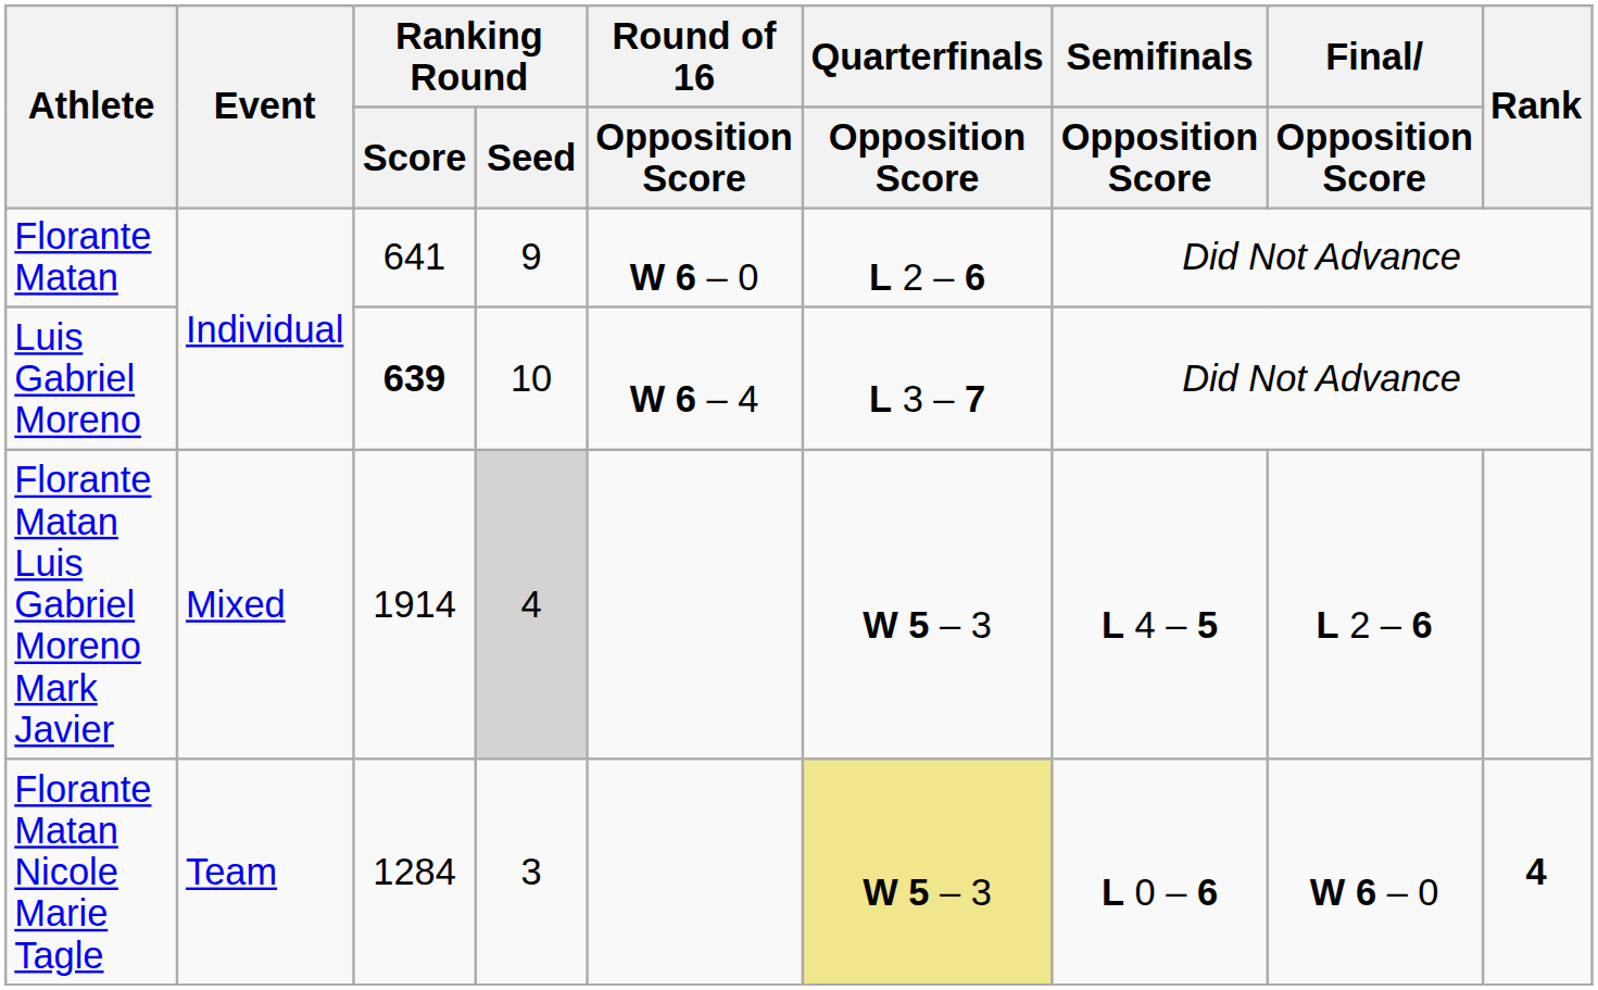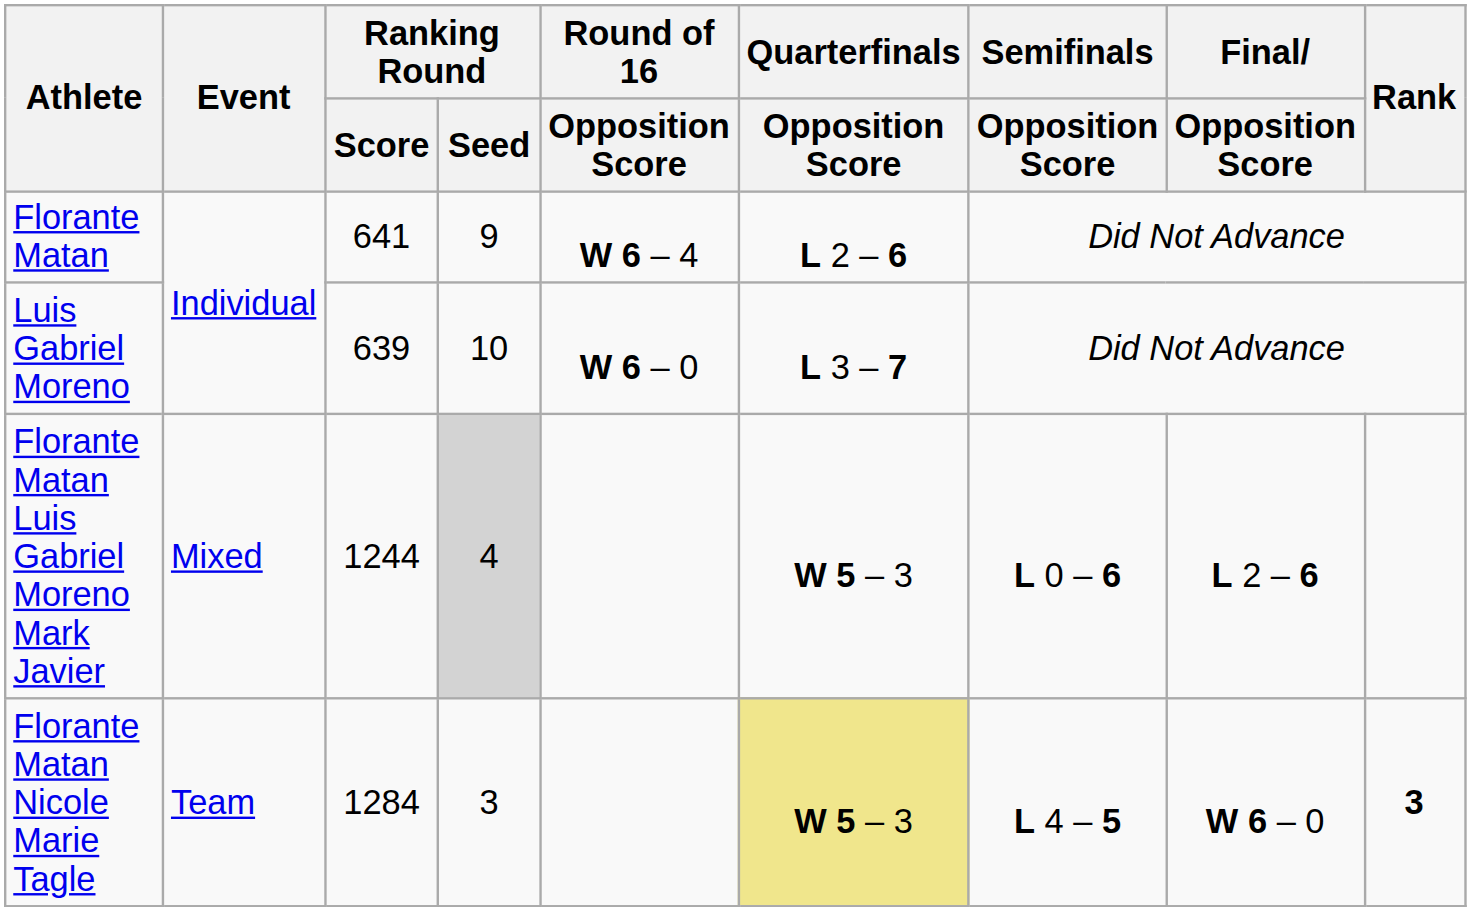Florante Matan | Round of 16 / Opposition Score: W 6 – 0 -> W 6 – 4
Luis Gabriel Moreno | Ranking Round / Score: bold -> normal
Luis Gabriel Moreno | Round of 16 / Opposition Score: W 6 – 4 -> W 6 – 0
Florante Matan Luis Gabriel Moreno Mark Javier | Ranking Round / Score: 1914 -> 1244
Florante Matan Luis Gabriel Moreno Mark Javier | Semifinals / Opposition Score: L 4 – 5 -> L 0 – 6
Florante Matan Nicole Marie Tagle | Semifinals / Opposition Score: L 0 – 6 -> L 4 – 5
Florante Matan Nicole Marie Tagle | Rank: 4 -> 3
